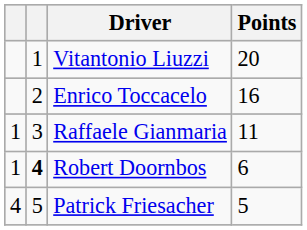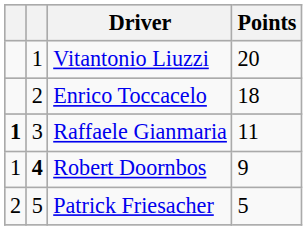Enrico Toccacelo | Points: 16 -> 18
Raffaele Gianmaria | column 1: normal -> bold
Robert Doornbos | Points: 6 -> 9
Patrick Friesacher | column 1: 4 -> 2
